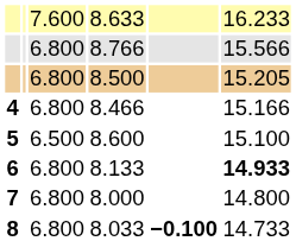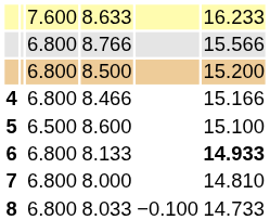8.500 | column 6: 15.205 -> 15.200
8.000 | column 6: 14.800 -> 14.810
8.033 | column 5: bold -> normal
